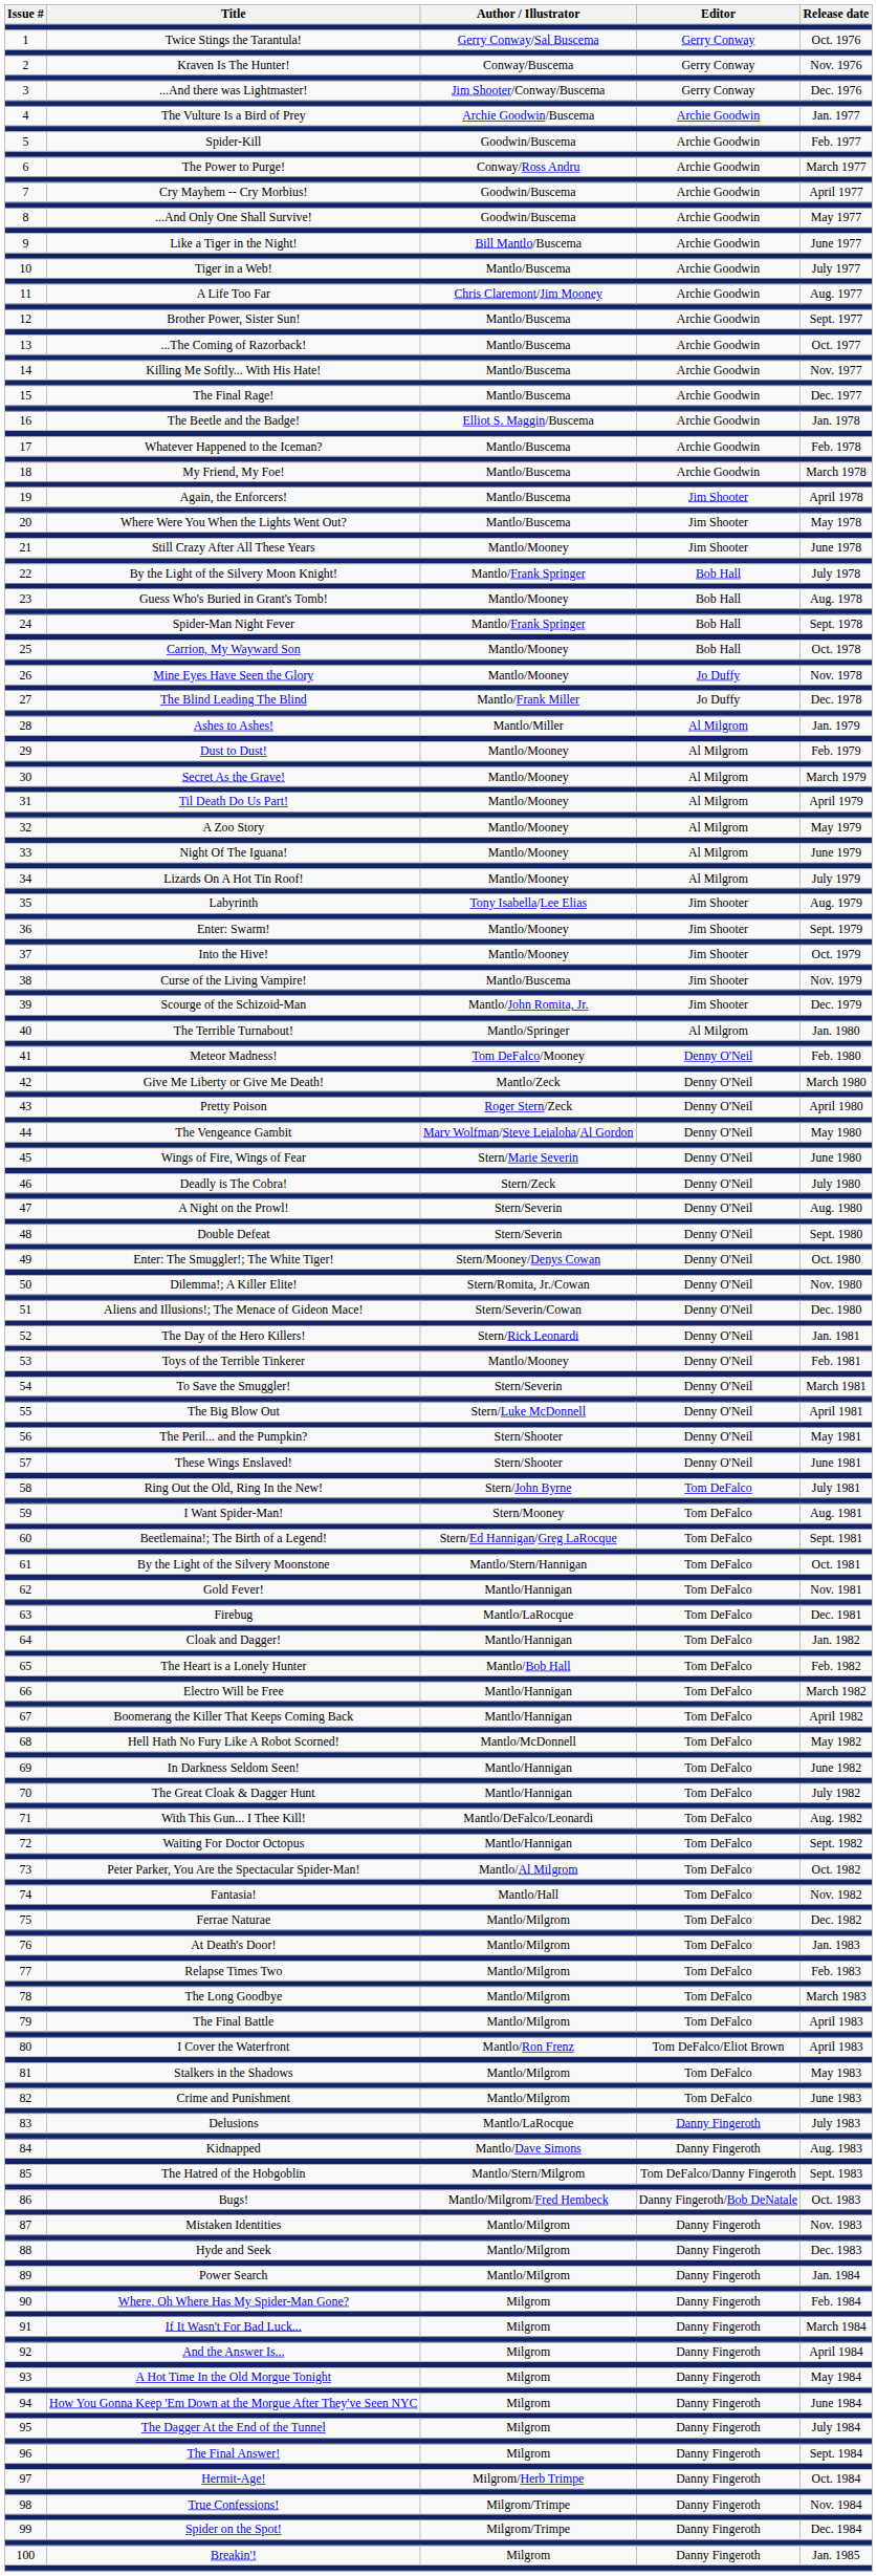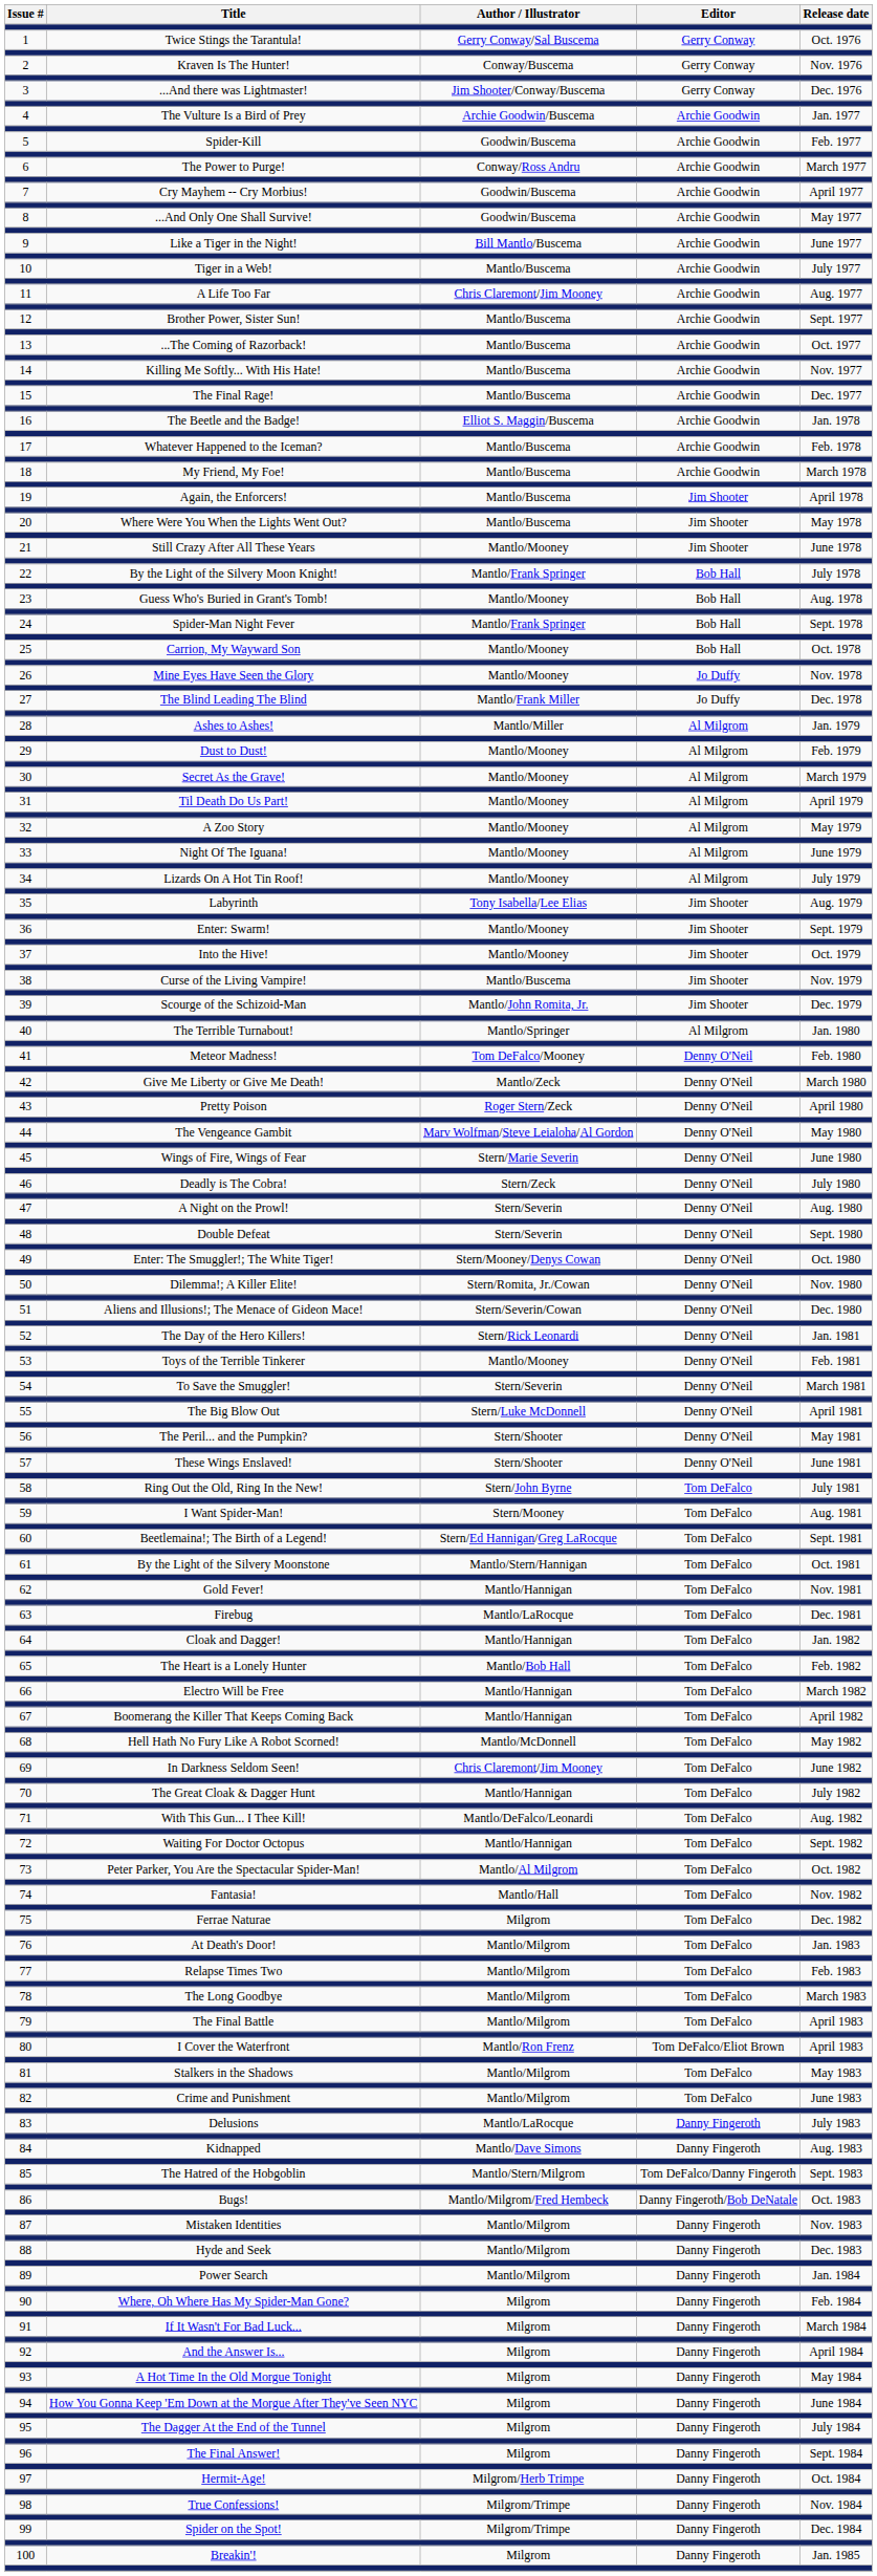69 | Author / Illustrator: Mantlo/Hannigan -> Chris Claremont/Jim Mooney
75 | Author / Illustrator: Mantlo/Milgrom -> Milgrom
